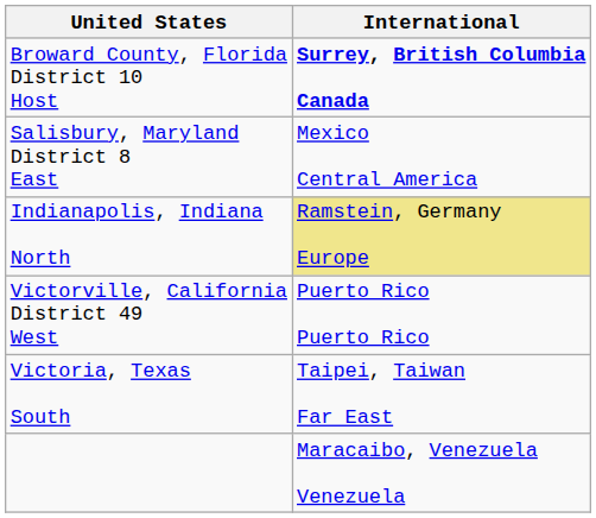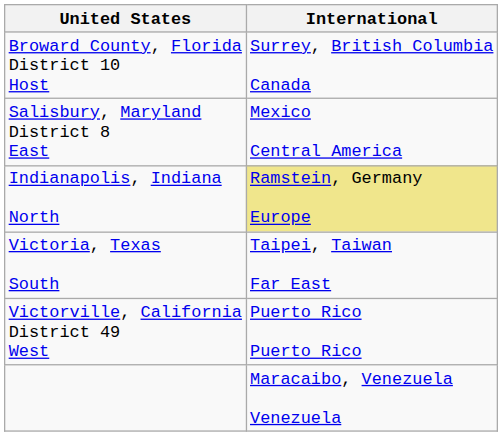Broward County, Florida District 10 Host | International: bold -> normal
rows swapped: Victoria, Texas South <-> Victorville, California District 49 West
